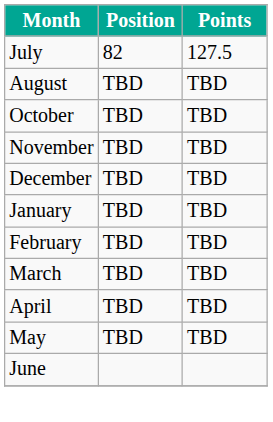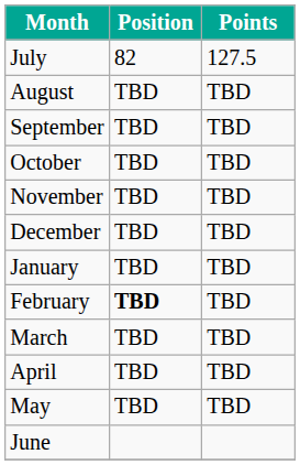+ row: September | TBD | TBD
February | Position: normal -> bold
